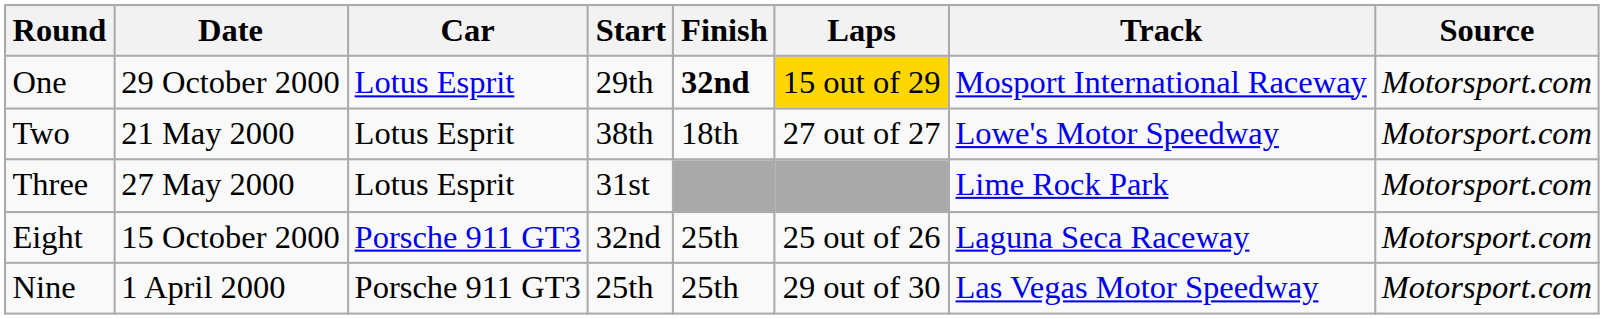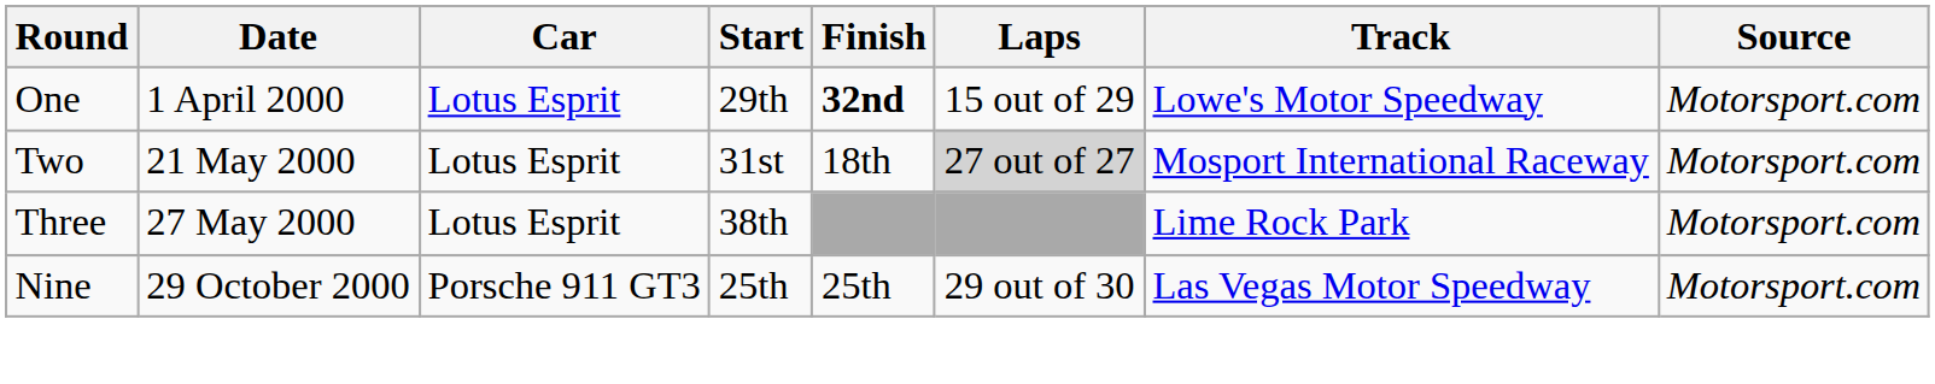One | Date: 29 October 2000 -> 1 April 2000
One | Laps: gold background -> no background
One | Track: Mosport International Raceway -> Lowe's Motor Speedway
Two | Start: 38th -> 31st
Two | Laps: no background -> lightgrey background
Two | Track: Lowe's Motor Speedway -> Mosport International Raceway
Three | Start: 31st -> 38th
- row: Eight | 15 October 2000 | Porsche 911 GT3 | 32nd | 25th | 25 out of 26 | Laguna Seca Raceway | Motorsport.com
Nine | Date: 1 April 2000 -> 29 October 2000
